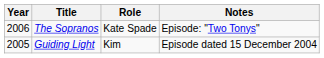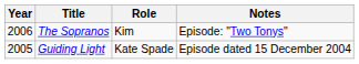The Sopranos | Role: Kate Spade -> Kim
Guiding Light | Role: Kim -> Kate Spade
